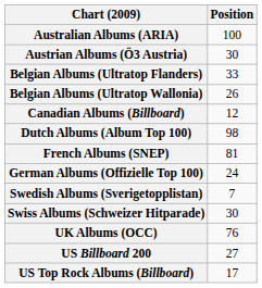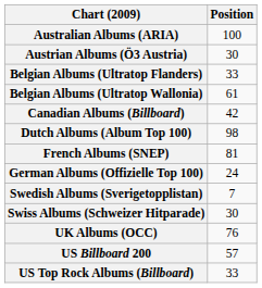Belgian Albums (Ultratop Wallonia) | Position: 26 -> 61
Canadian Albums (Billboard) | Position: 12 -> 42
US Billboard 200 | Position: 27 -> 57
US Top Rock Albums (Billboard) | Position: 17 -> 33
